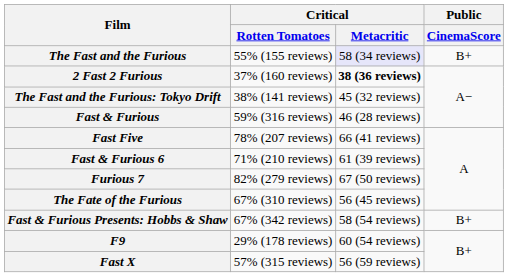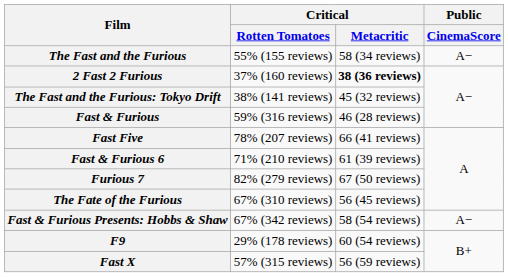The Fast and the Furious | Critical / Metacritic: lavender background -> no background
The Fast and the Furious | Public / CinemaScore: B+ -> A−
Fast & Furious Presents: Hobbs & Shaw | Public / CinemaScore: B+ -> A−
